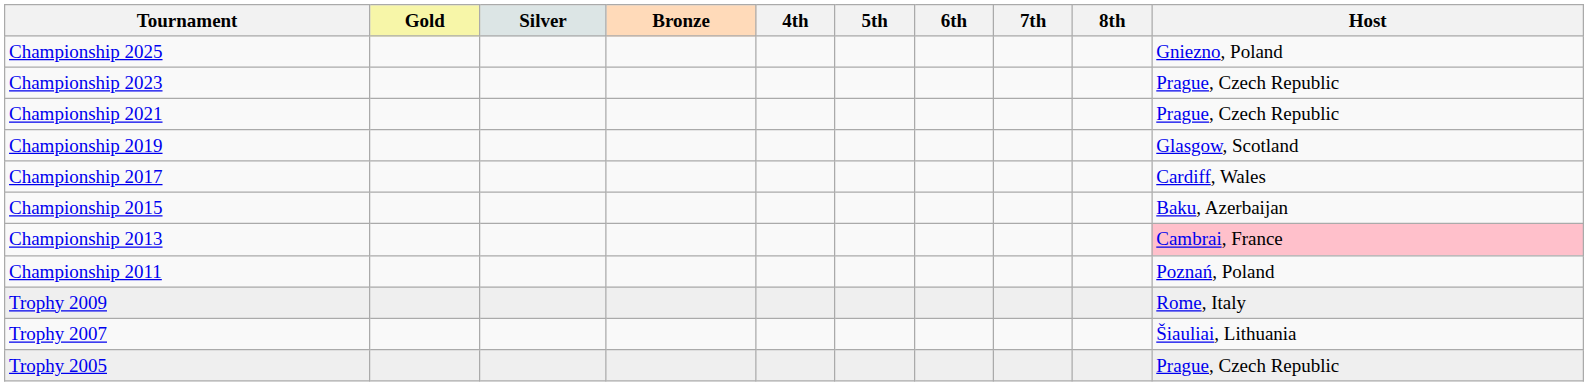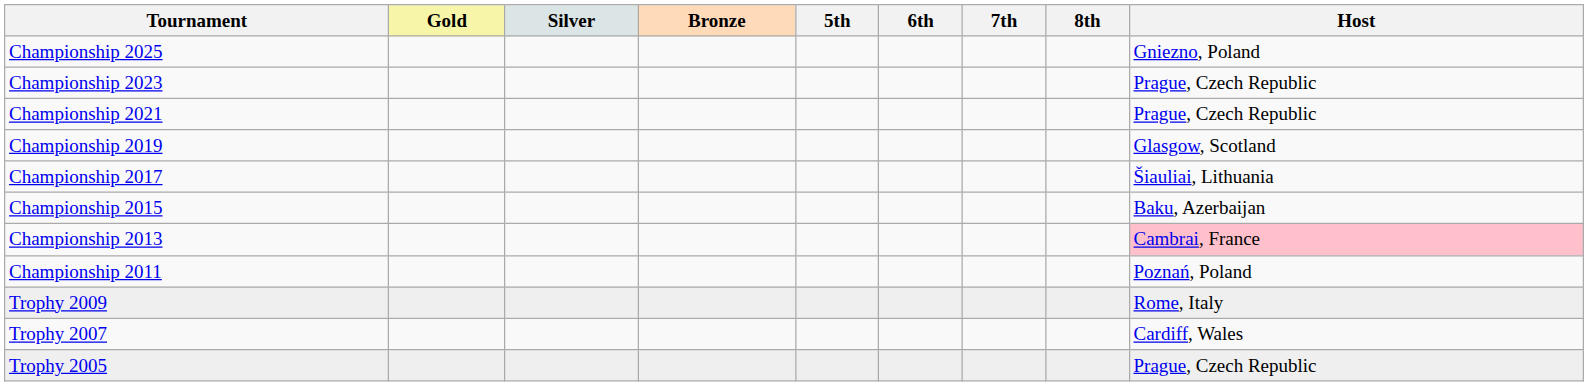- column: 4th
Championship 2017 | Host: Cardiff, Wales -> Šiauliai, Lithuania
Trophy 2007 | Host: Šiauliai, Lithuania -> Cardiff, Wales
